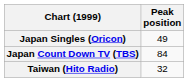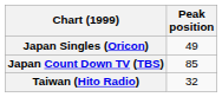Japan Count Down TV (TBS) | Peak position: 84 -> 85
